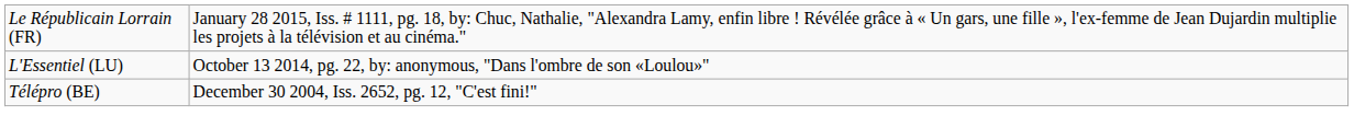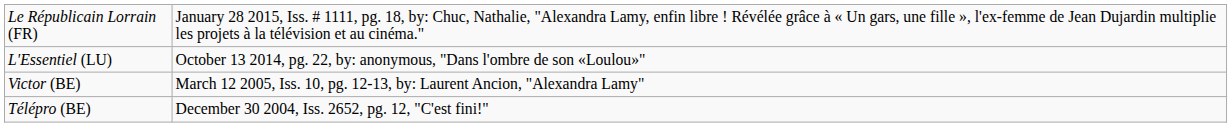+ row: Victor (BE) | March 12 2005, Iss. 10, pg. 12-13, by: Laurent Ancion, "Alexandra Lamy"
